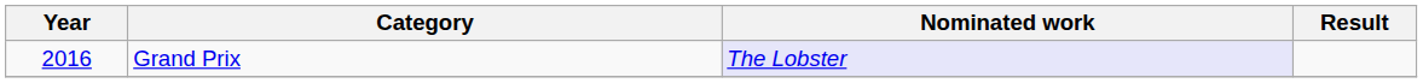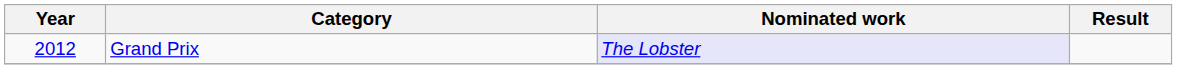Grand Prix | Year: 2016 -> 2012
